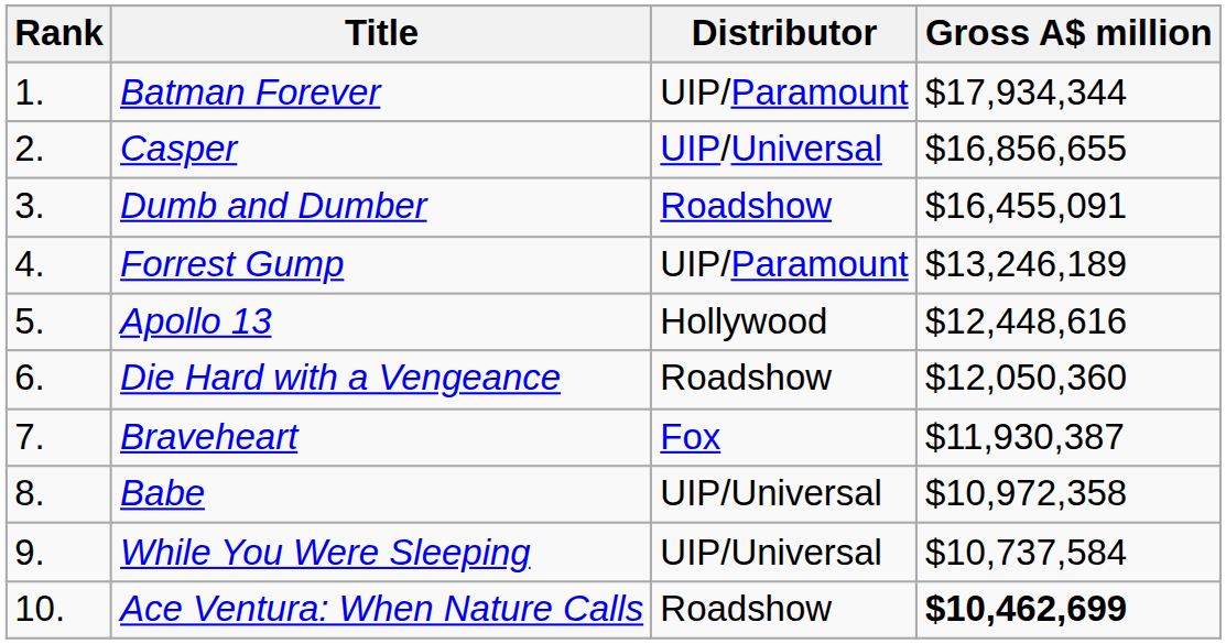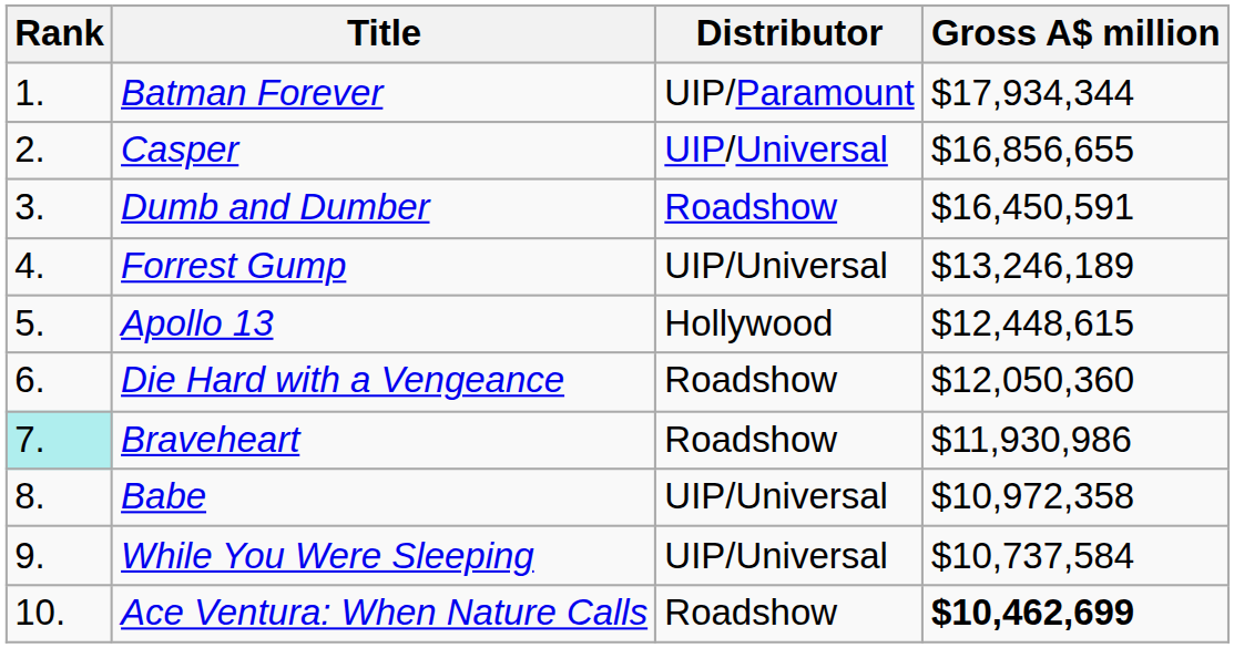Dumb and Dumber | Gross A$ million: $16,455,091 -> $16,450,591
Forrest Gump | Distributor: UIP/Paramount -> UIP/Universal
Apollo 13 | Gross A$ million: $12,448,616 -> $12,448,615
Braveheart | Rank: no background -> paleturquoise background
Braveheart | Distributor: Fox -> Roadshow
Braveheart | Gross A$ million: $11,930,387 -> $11,930,986
